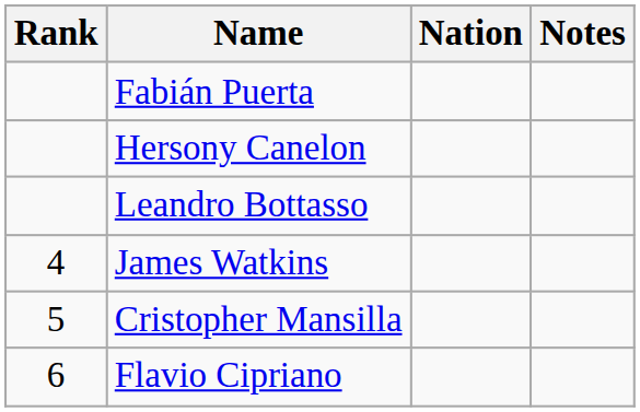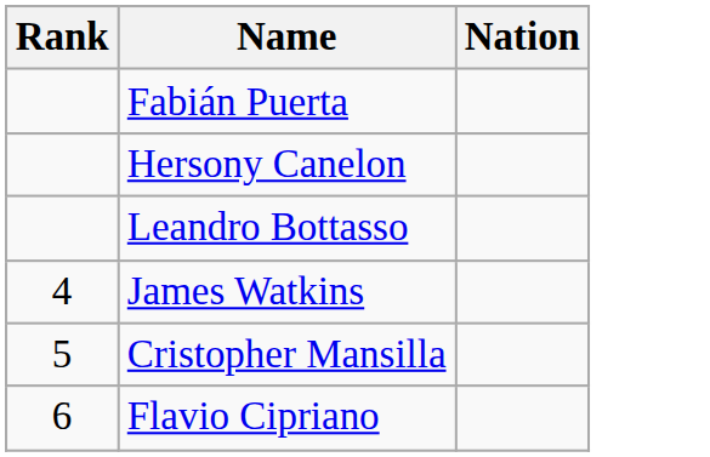- column: Notes
